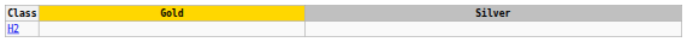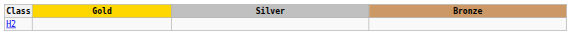+ column: Bronze
